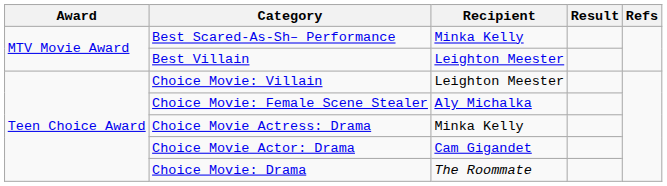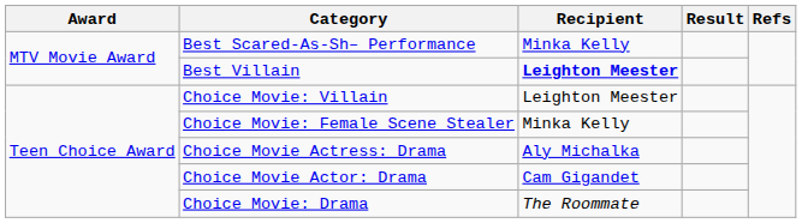Best Villain | Recipient: normal -> bold
Choice Movie: Female Scene Stealer | Recipient: Aly Michalka -> Minka Kelly
Choice Movie Actress: Drama | Recipient: Minka Kelly -> Aly Michalka
